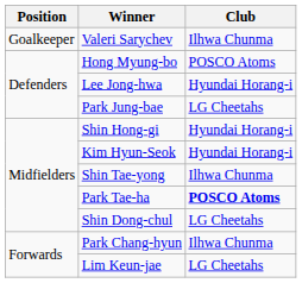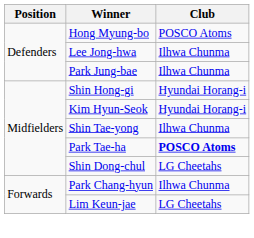- row: Goalkeeper | Valeri Sarychev | Ilhwa Chunma
Lee Jong-hwa | Club: Hyundai Horang-i -> Ilhwa Chunma
Park Jung-bae | Club: LG Cheetahs -> Ilhwa Chunma
